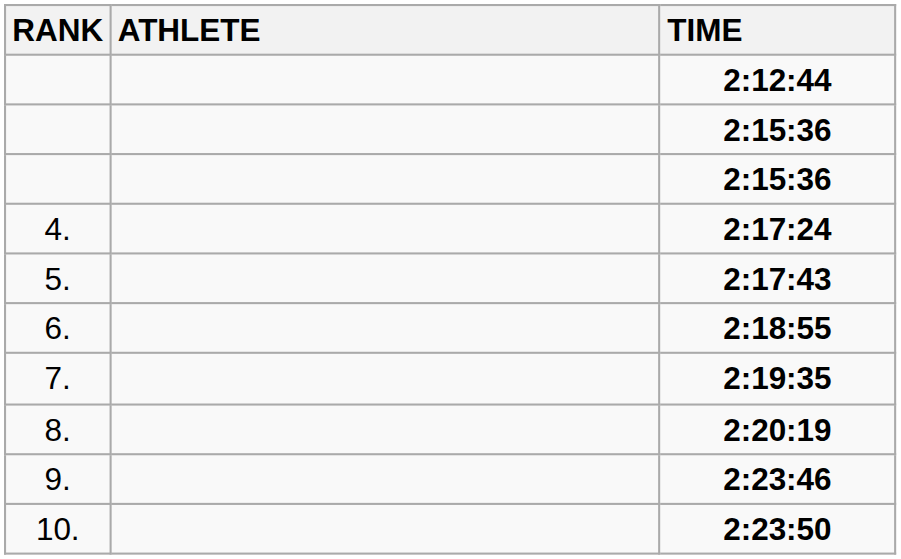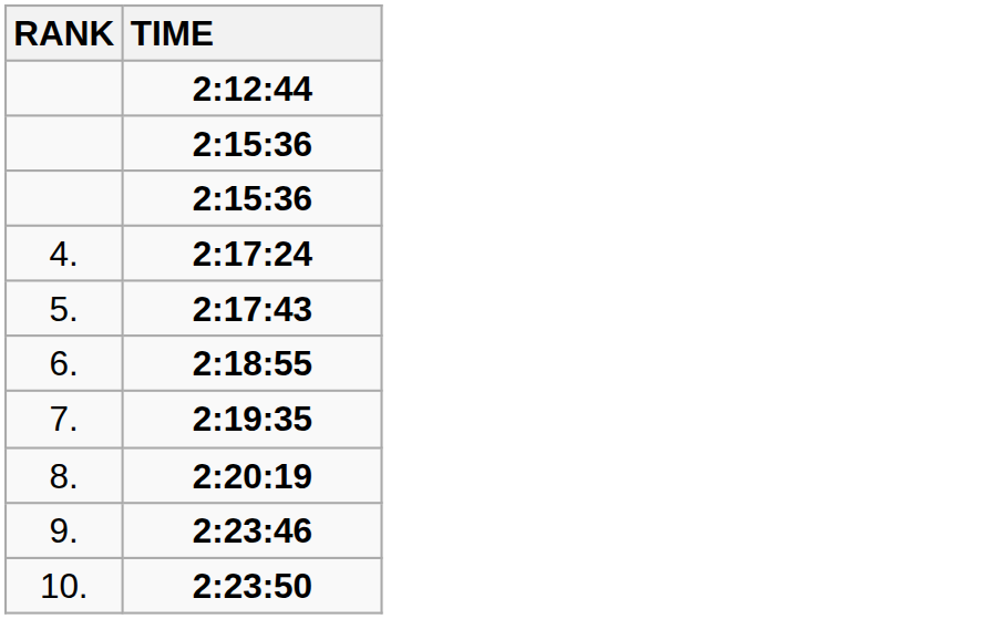- column: ATHLETE
